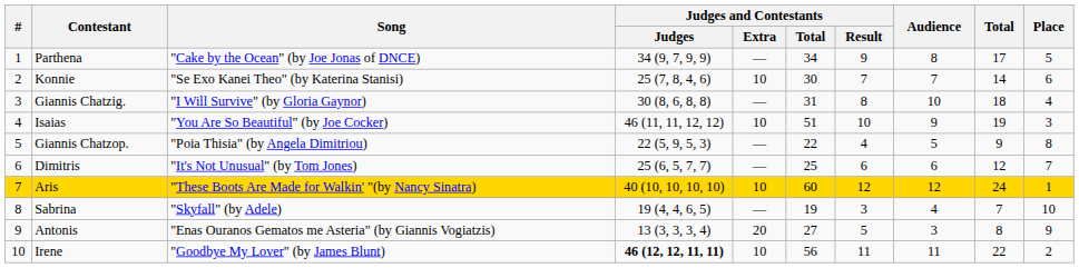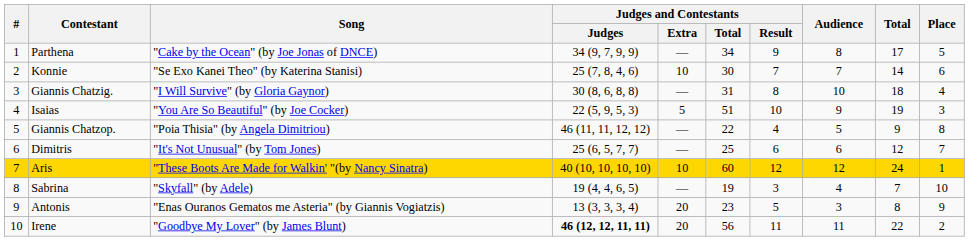Isaias | Judges and Contestants / Judges: 46 (11, 11, 12, 12) -> 22 (5, 9, 5, 3)
Isaias | Judges and Contestants / Extra: 10 -> 5
Giannis Chatzop. | Judges and Contestants / Judges: 22 (5, 9, 5, 3) -> 46 (11, 11, 12, 12)
Antonis | Judges and Contestants / Total: 27 -> 23
Irene | Judges and Contestants / Extra: 10 -> 20
